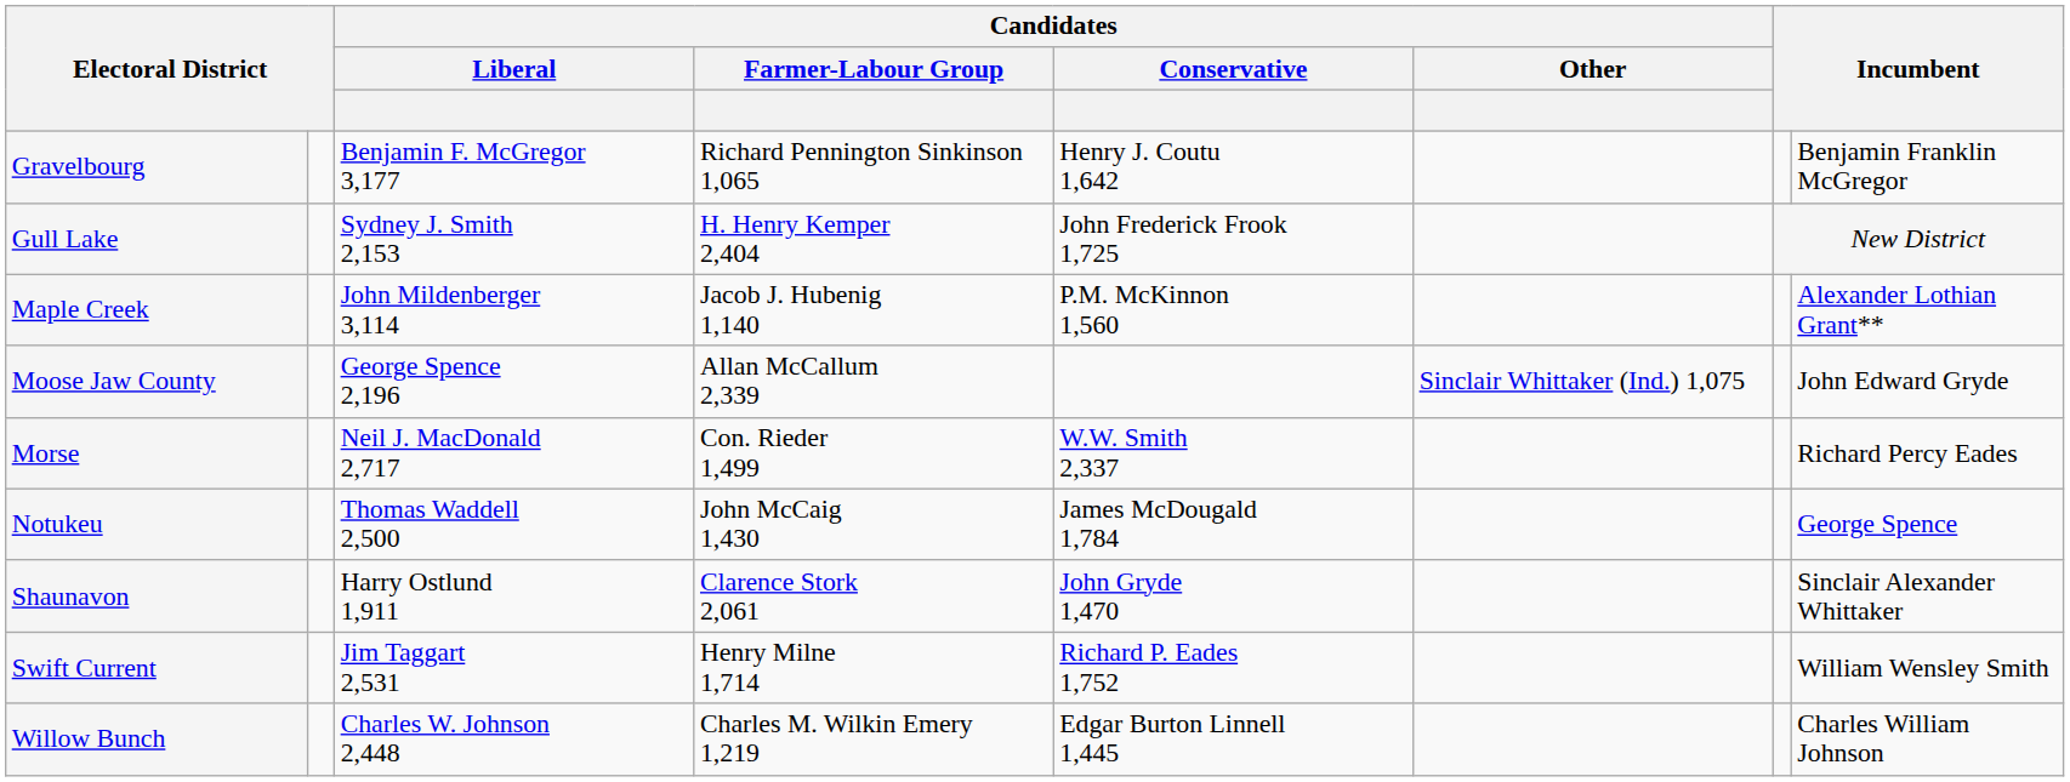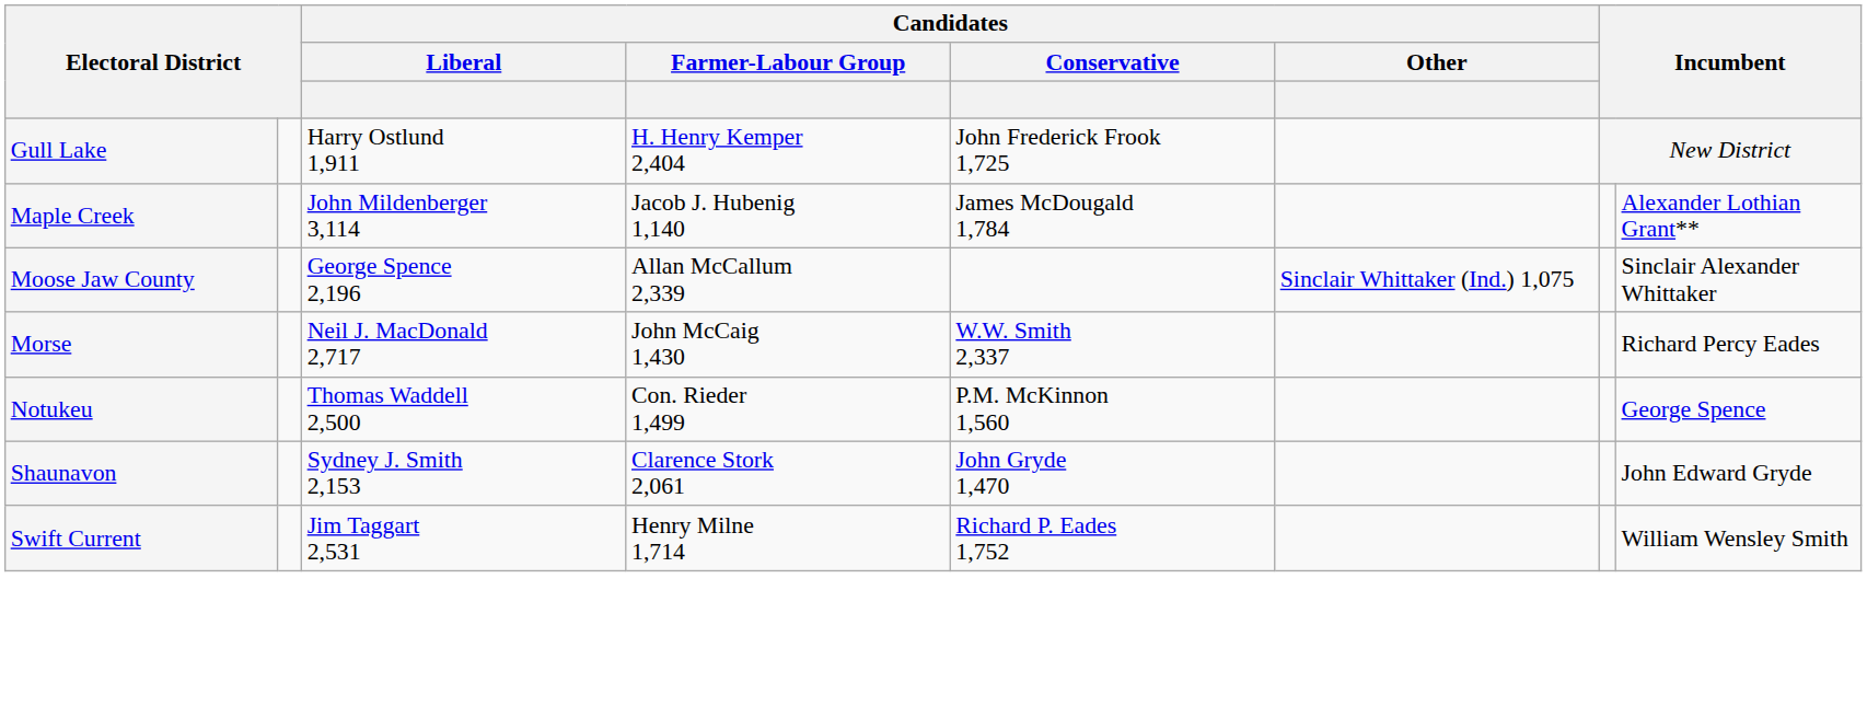- row: Gravelbourg | Benjamin F. McGregor 3,177 | Richard Pennington Sinkinson 1,065 | Henry J. Coutu 1,642 | Benjamin Franklin McGregor
Gull Lake | Candidates / Liberal: Sydney J. Smith 2,153 -> Harry Ostlund 1,911
Maple Creek | Candidates / Conservative: P.M. McKinnon 1,560 -> James McDougald 1,784
Moose Jaw County | column 8: John Edward Gryde -> Sinclair Alexander Whittaker
Morse | Candidates / Farmer-Labour Group: Con. Rieder 1,499 -> John McCaig 1,430
Notukeu | Candidates / Farmer-Labour Group: John McCaig 1,430 -> Con. Rieder 1,499
Notukeu | Candidates / Conservative: James McDougald 1,784 -> P.M. McKinnon 1,560
Shaunavon | Candidates / Liberal: Harry Ostlund 1,911 -> Sydney J. Smith 2,153
Shaunavon | column 8: Sinclair Alexander Whittaker -> John Edward Gryde
- row: Willow Bunch | Charles W. Johnson 2,448 | Charles M. Wilkin Emery 1,219 | Edgar Burton Linnell 1,445 | Charles William Johnson
